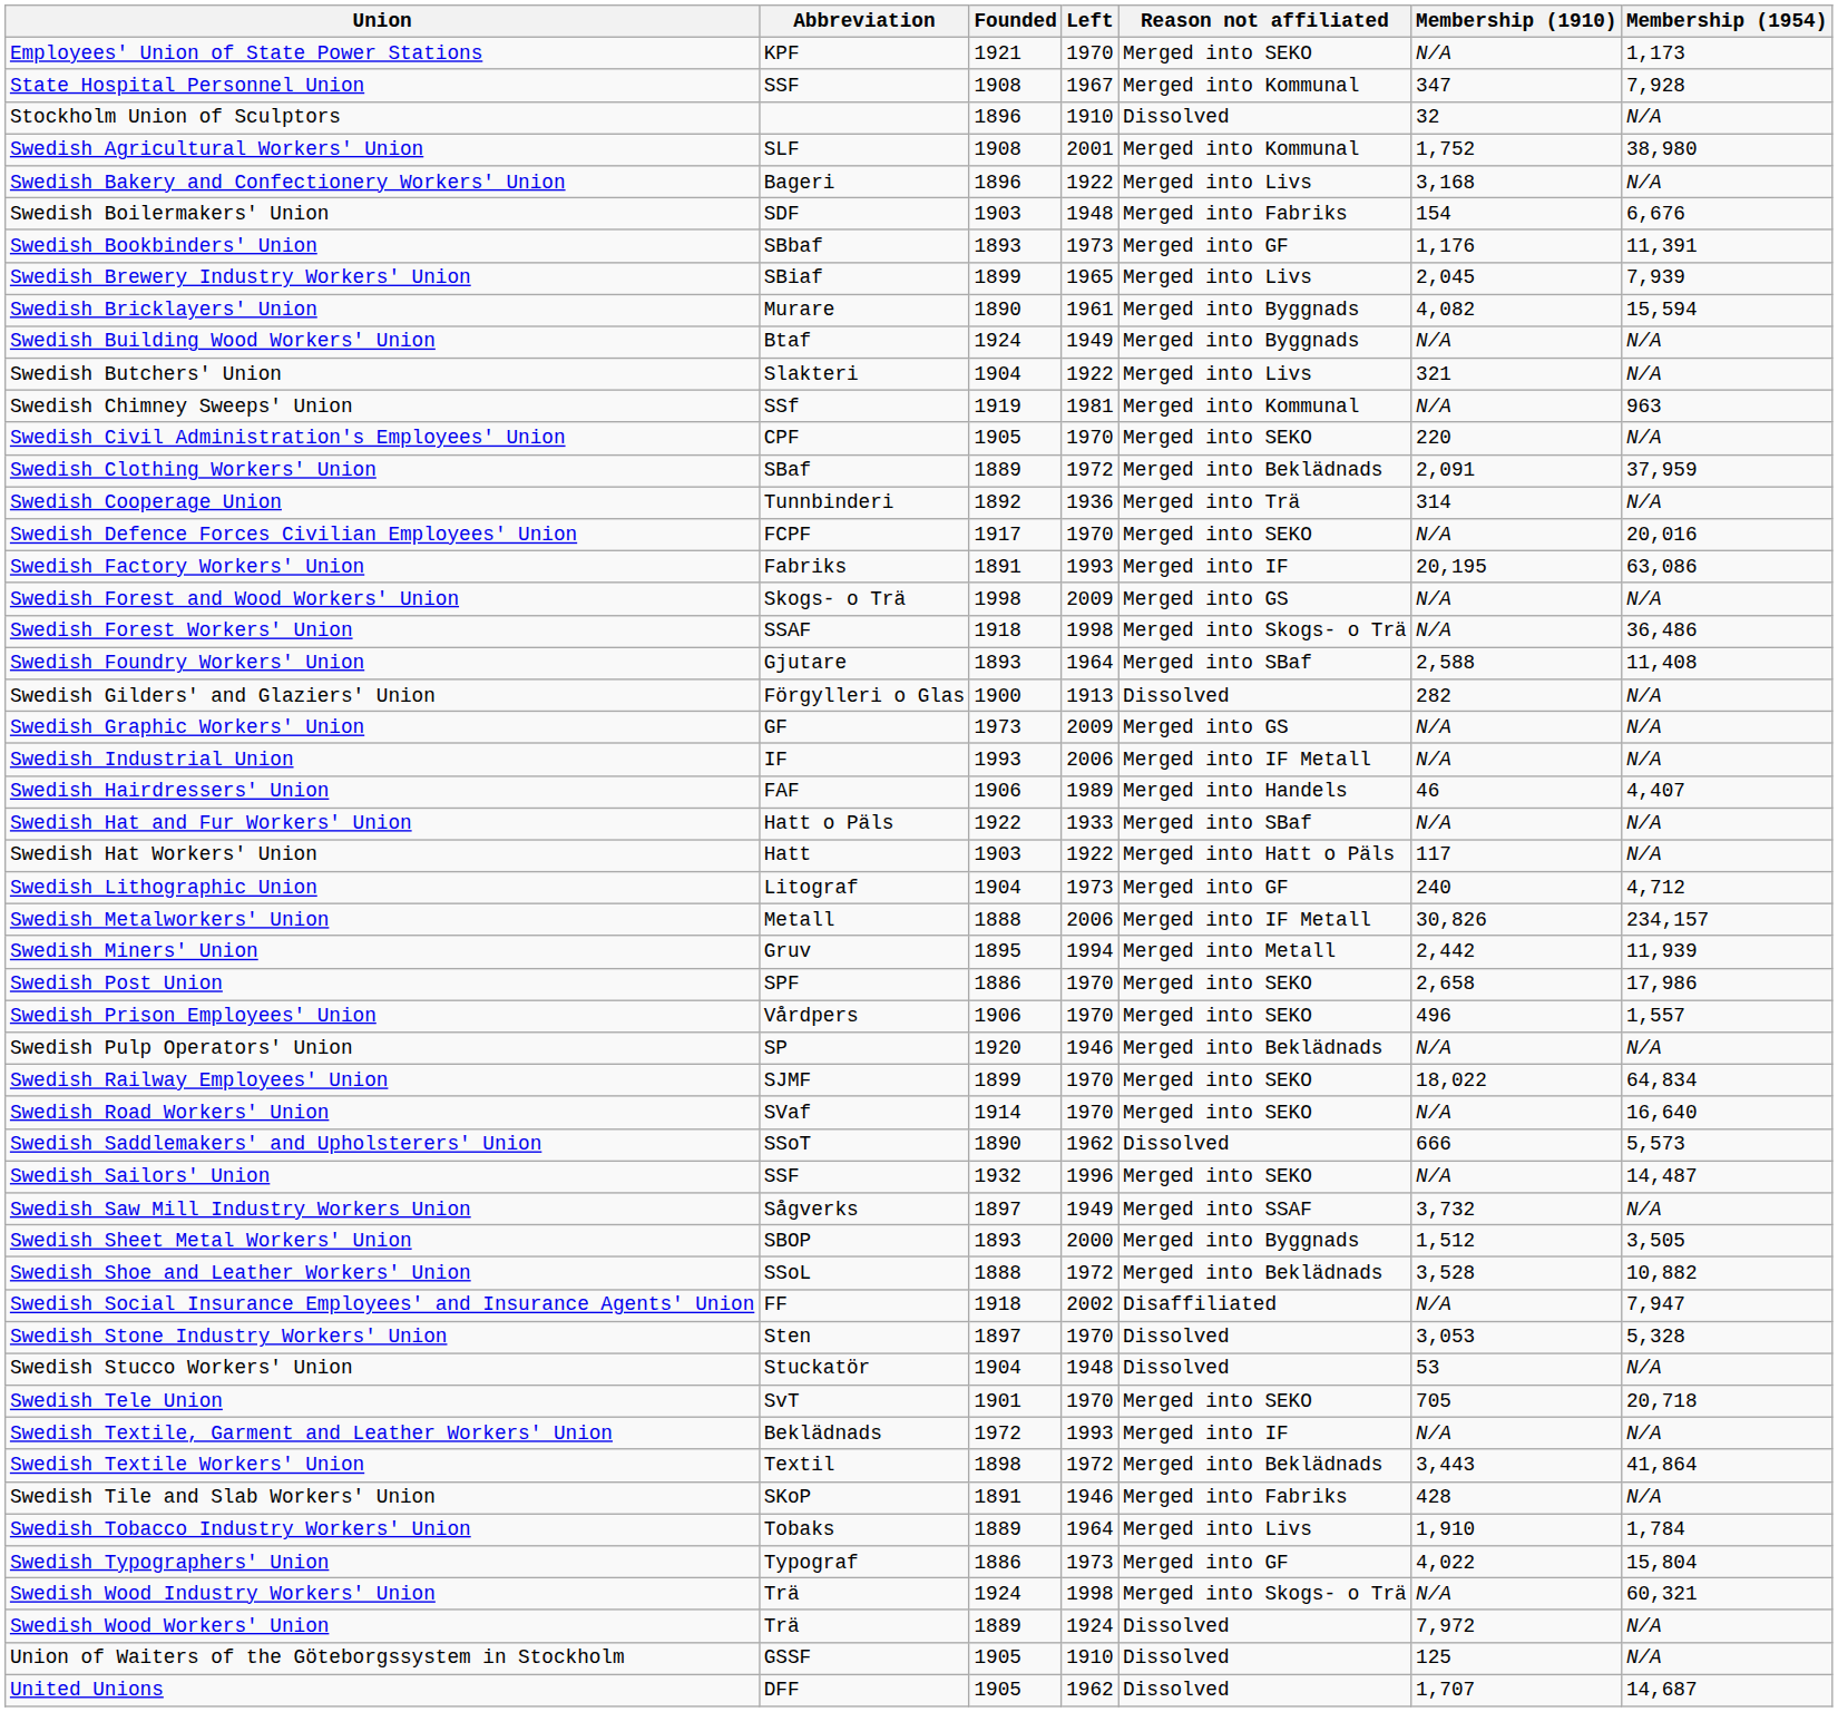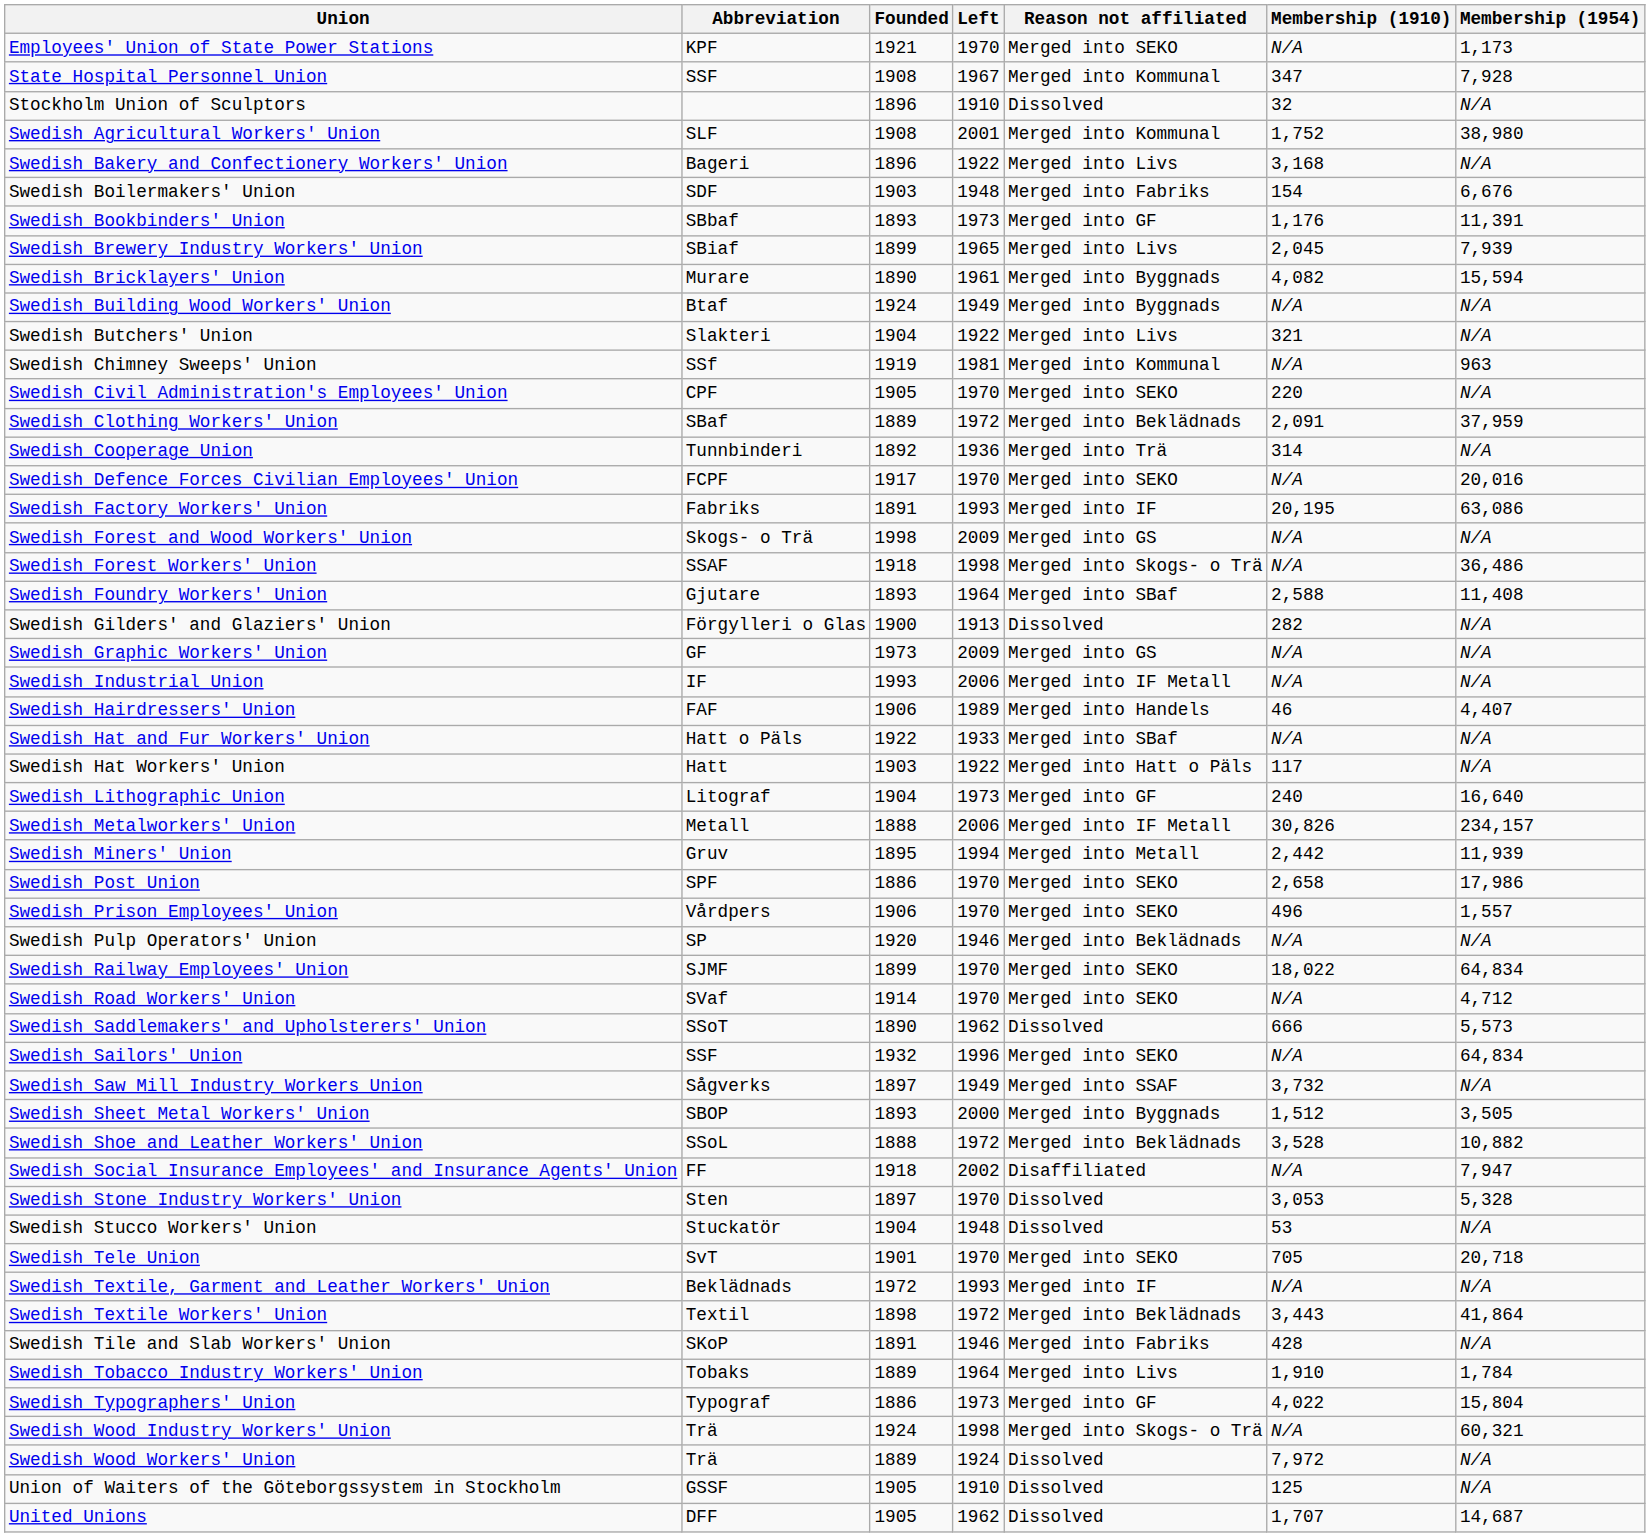Swedish Lithographic Union | Membership (1954): 4,712 -> 16,640
Swedish Road Workers' Union | Membership (1954): 16,640 -> 4,712
Swedish Sailors' Union | Membership (1954): 14,487 -> 64,834
